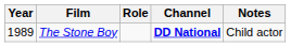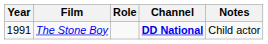The Stone Boy | Year: 1989 -> 1991
